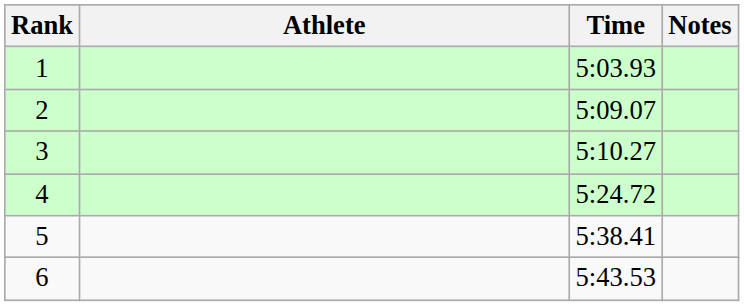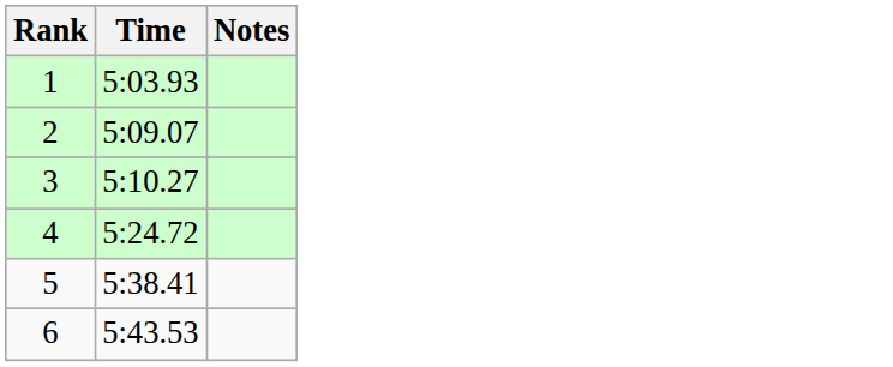- column: Athlete
